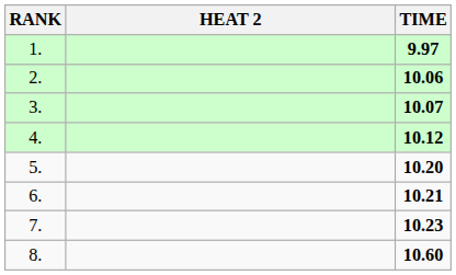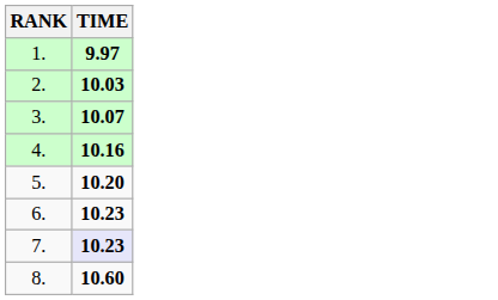- column: HEAT 2
2. | TIME: 10.06 -> 10.03
4. | TIME: 10.12 -> 10.16
6. | TIME: 10.21 -> 10.23
7. | TIME: no background -> lavender background
